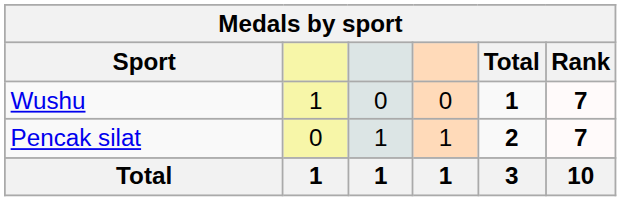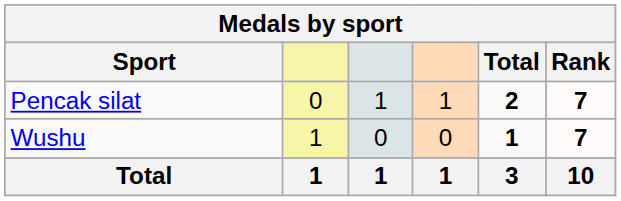rows swapped: Wushu <-> Pencak silat
